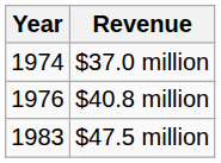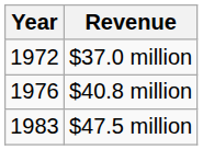$37.0 million | Year: 1974 -> 1972
